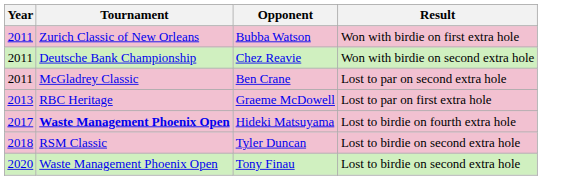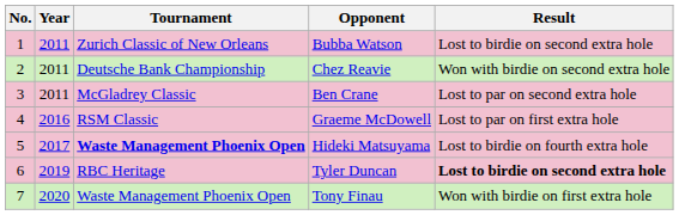+ column: No. | 1 | 2 | 3 | 4 | 5 | 6 | 7
Bubba Watson | Result: Won with birdie on first extra hole -> Lost to birdie on second extra hole
Graeme McDowell | Year: 2013 -> 2016
Graeme McDowell | Tournament: RBC Heritage -> RSM Classic
Tyler Duncan | Year: 2018 -> 2019
Tyler Duncan | Tournament: RSM Classic -> RBC Heritage
Tyler Duncan | Result: normal -> bold
Tony Finau | Result: Lost to birdie on second extra hole -> Won with birdie on first extra hole
